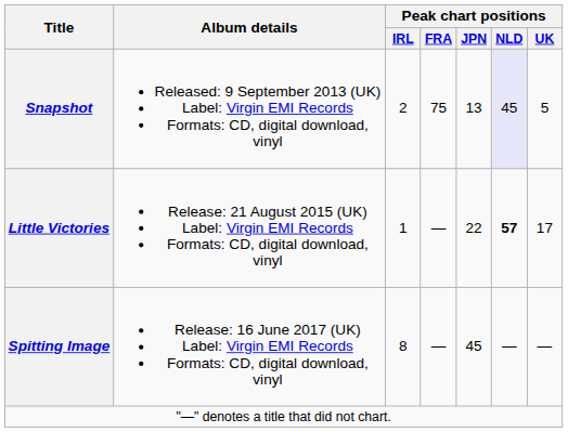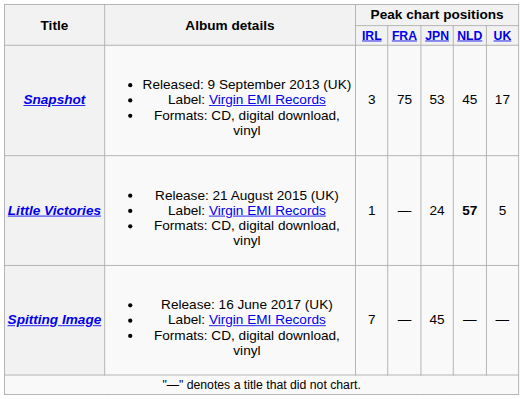Snapshot | Peak chart positions / IRL: 2 -> 3
Snapshot | Peak chart positions / JPN: 13 -> 53
Snapshot | Peak chart positions / NLD: lavender background -> no background
Snapshot | Peak chart positions / UK: 5 -> 17
Little Victories | Peak chart positions / JPN: 22 -> 24
Little Victories | Peak chart positions / UK: 17 -> 5
Spitting Image | Peak chart positions / IRL: 8 -> 7
